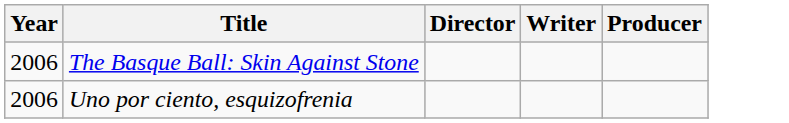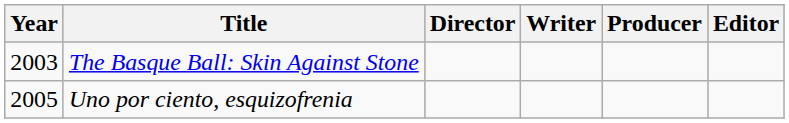+ column: Editor
The Basque Ball: Skin Against Stone | Year: 2006 -> 2003
Uno por ciento, esquizofrenia | Year: 2006 -> 2005
